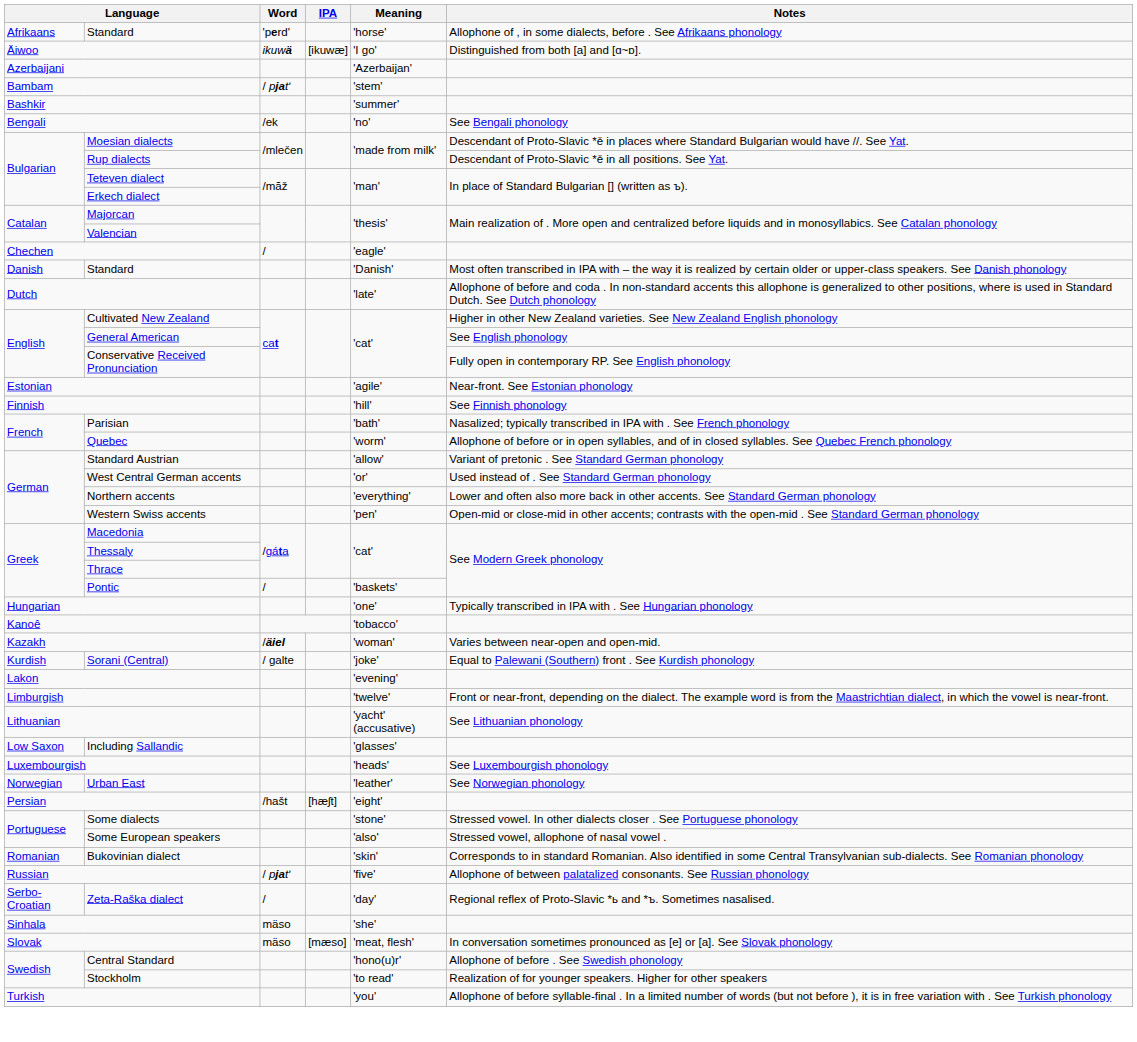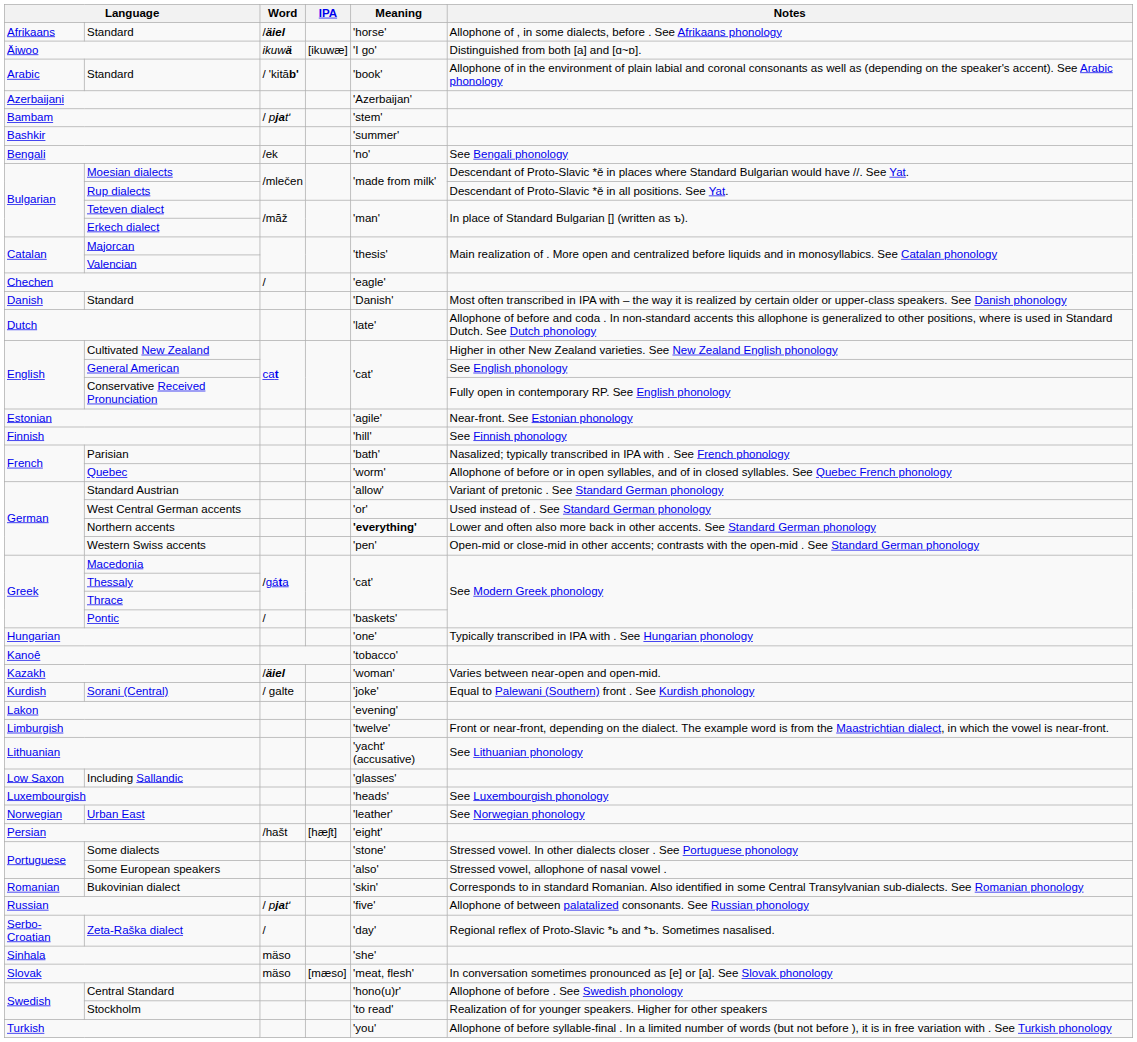Afrikaans / Standard | Word: 'perd' -> /äiel
+ row: Arabic | Standard | / 'kitāb' | 'book' | Allophone of in the environment of plain labial and coronal consonants as well as (depending on the speaker's accent). See Arabic phonology
Northern accents | Meaning: normal -> bold
